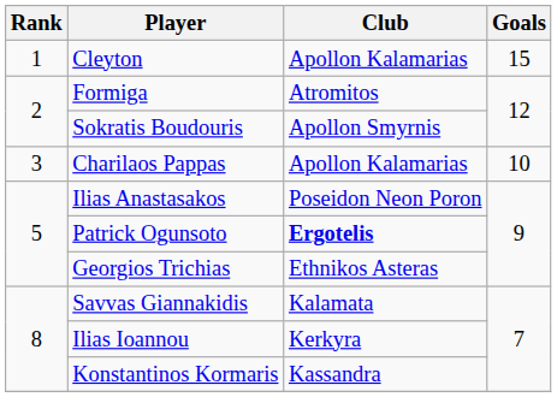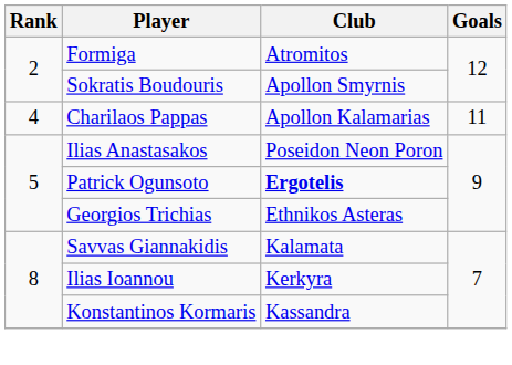- row: 1 | Cleyton | Apollon Kalamarias | 15
Charilaos Pappas | Rank: 3 -> 4
Charilaos Pappas | Goals: 10 -> 11
